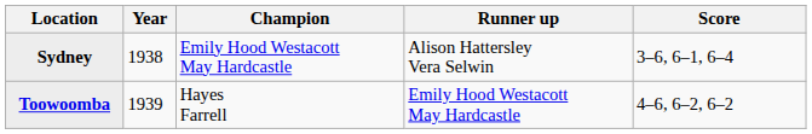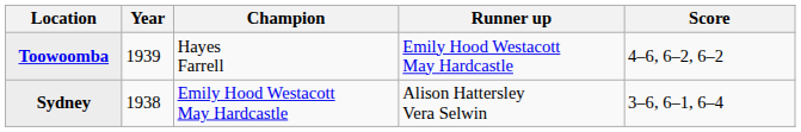rows swapped: Sydney <-> Toowoomba
